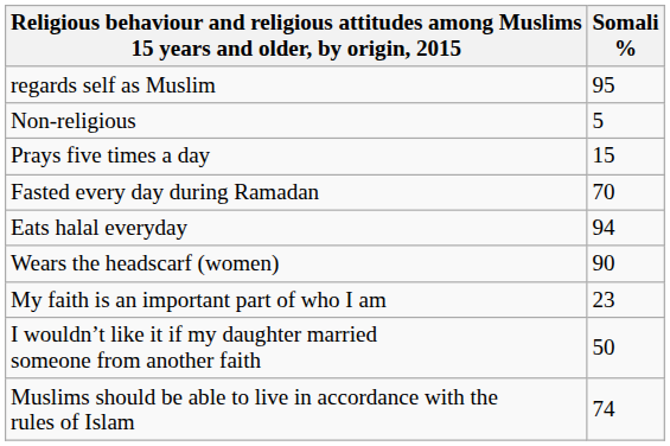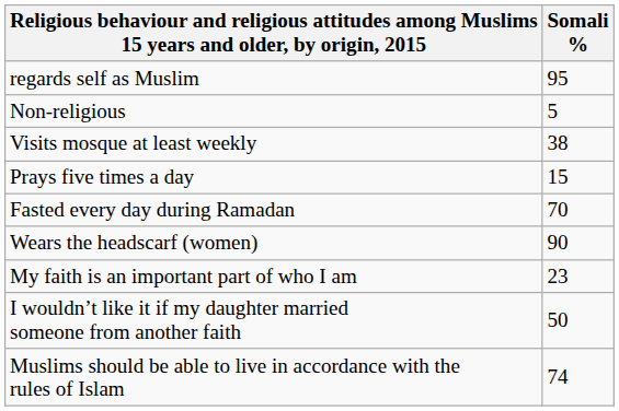+ row: Visits mosque at least weekly | 38
- row: Eats halal everyday | 94
